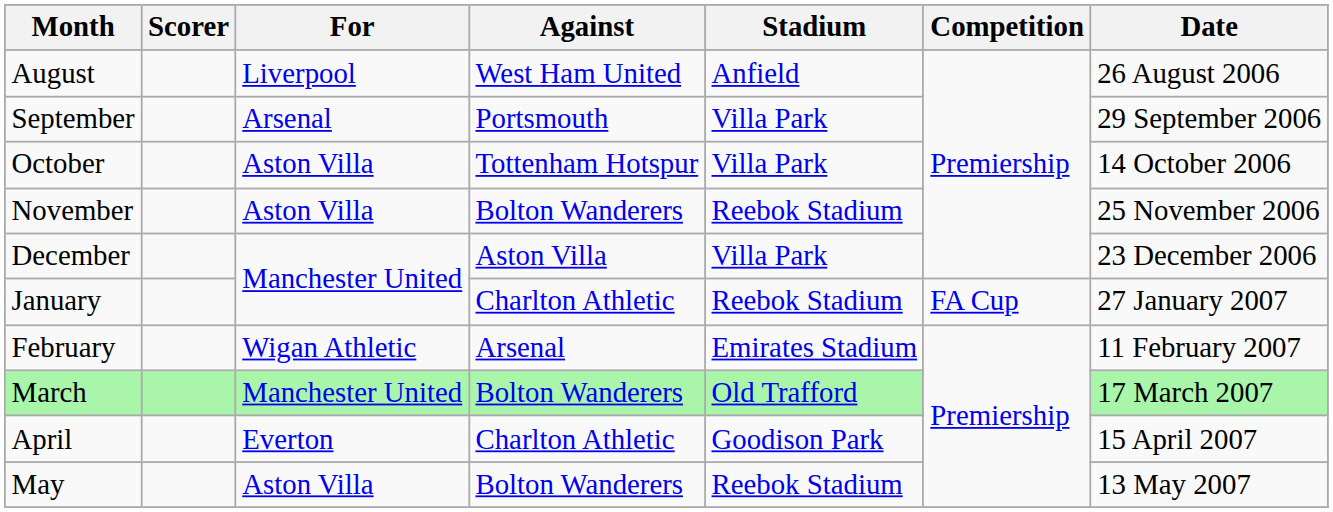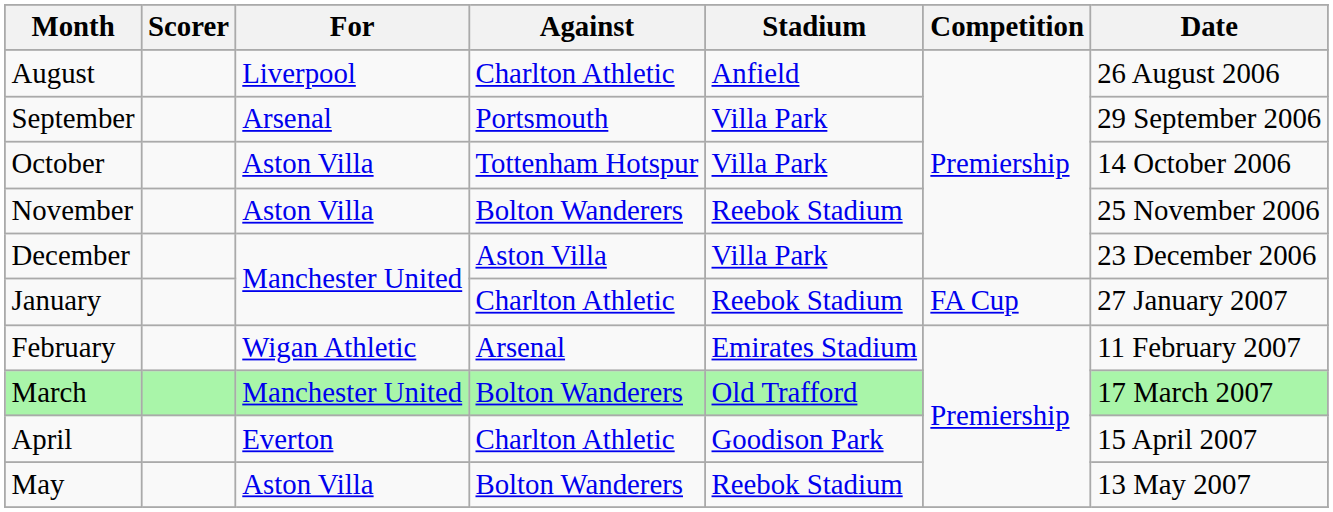August | Against: West Ham United -> Charlton Athletic
